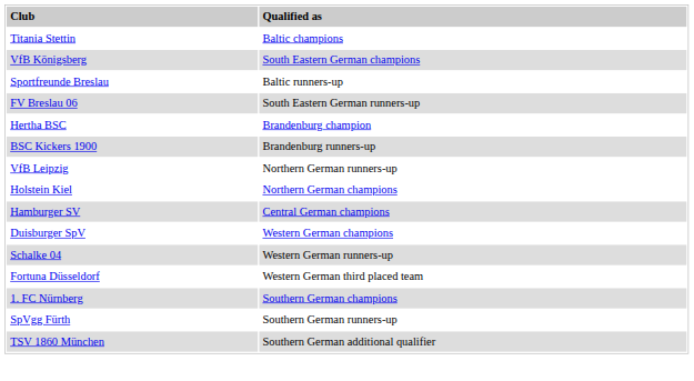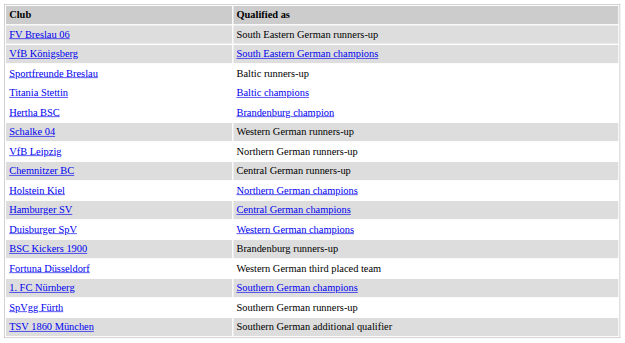rows swapped: Titania Stettin <-> FV Breslau 06
rows swapped: BSC Kickers 1900 <-> Schalke 04
+ row: Chemnitzer BC | Central German runners-up
